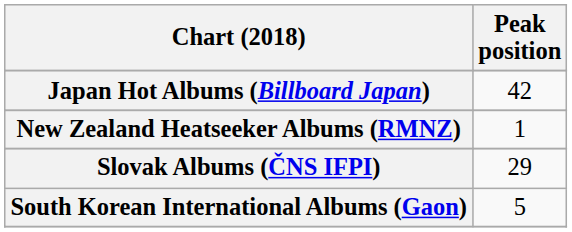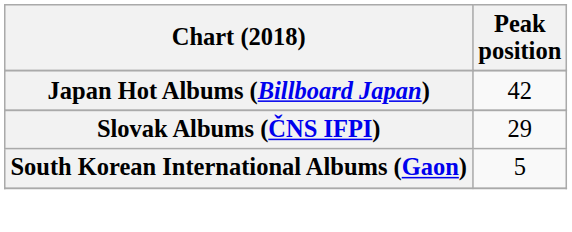- row: New Zealand Heatseeker Albums (RMNZ) | 1
